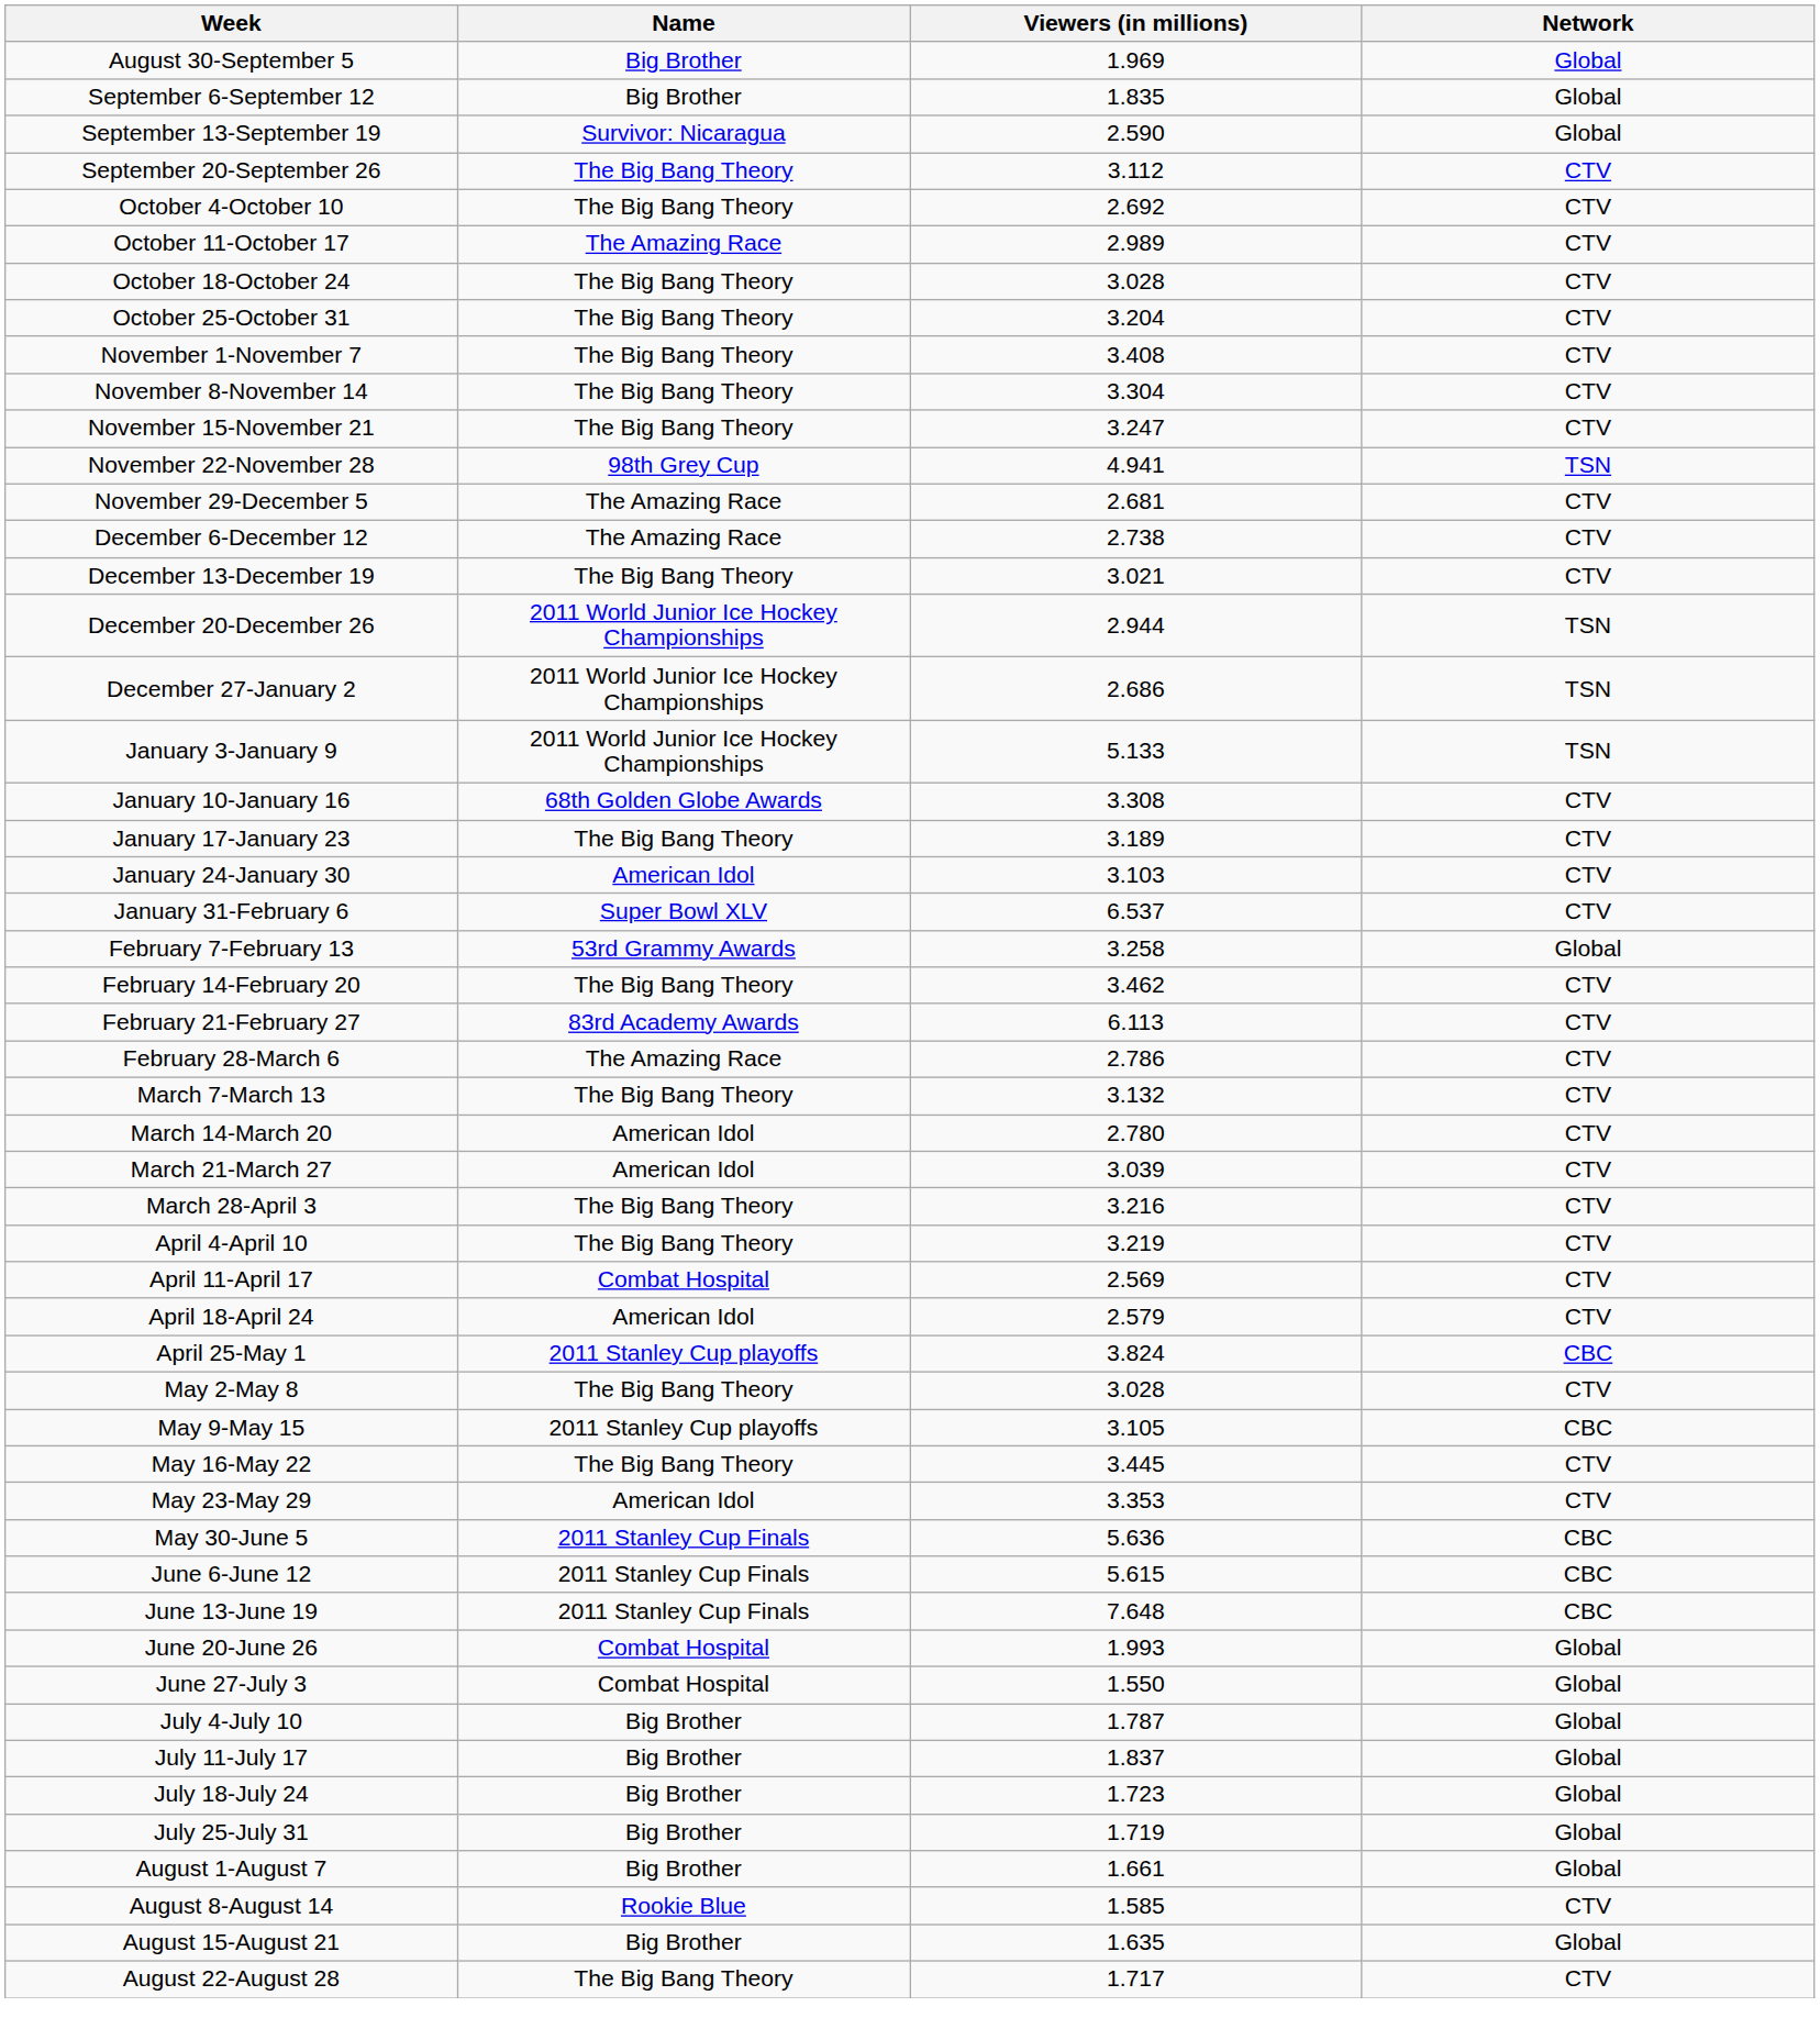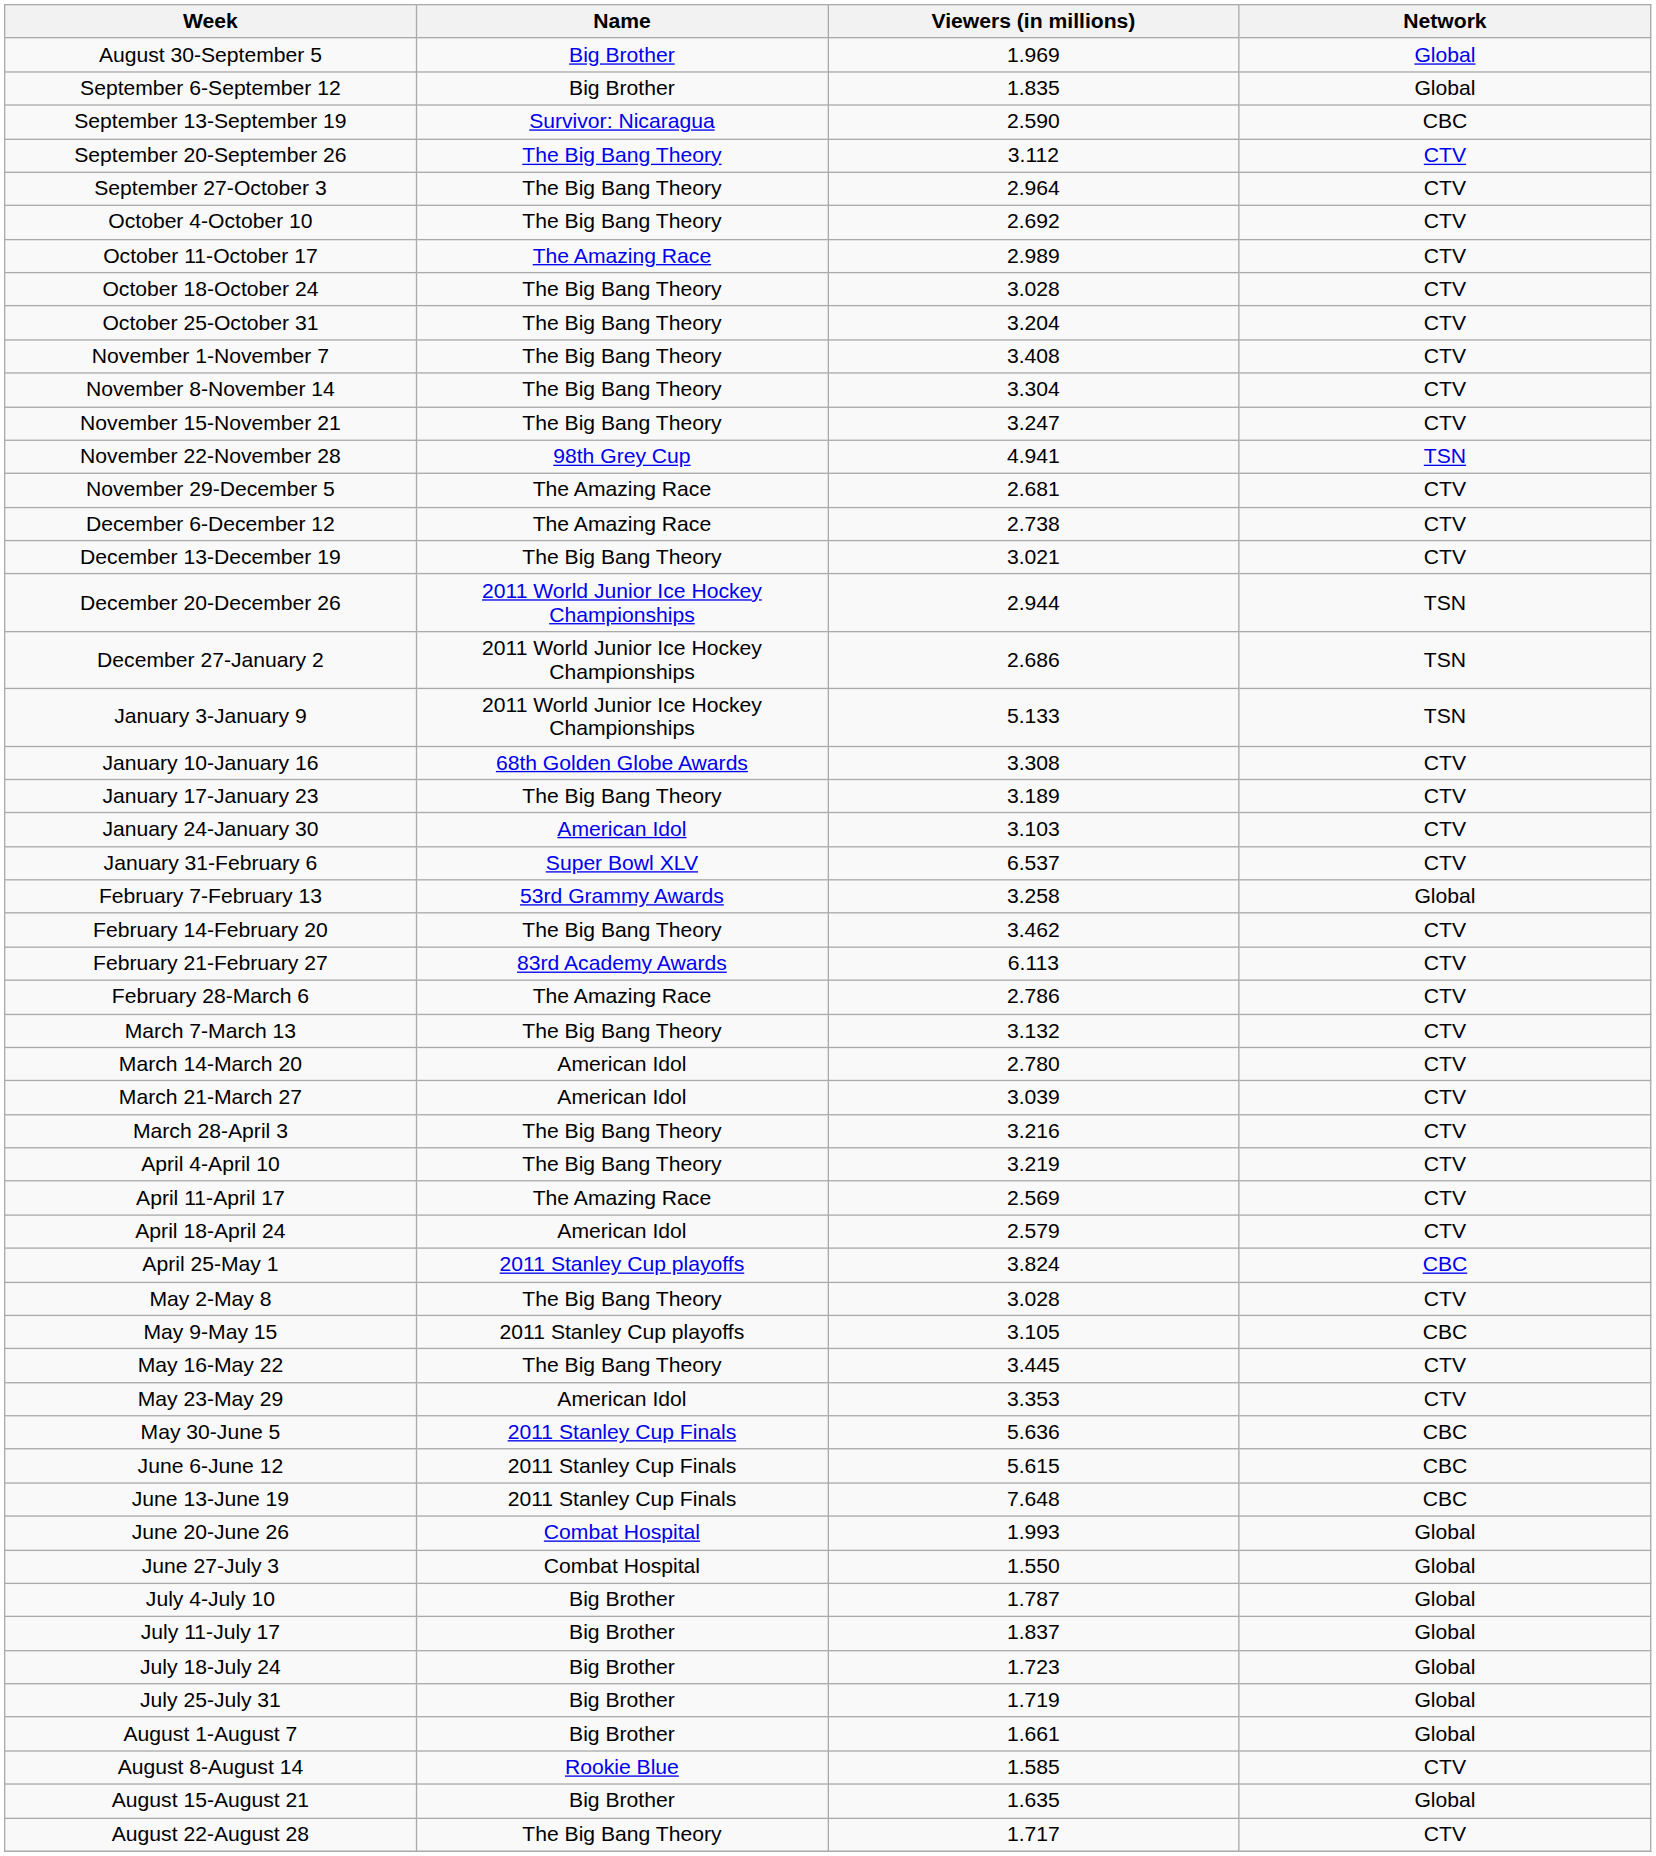September 13-September 19 | Network: Global -> CBC
+ row: September 27-October 3 | The Big Bang Theory | 2.964 | CTV
April 11-April 17 | Name: Combat Hospital -> The Amazing Race
